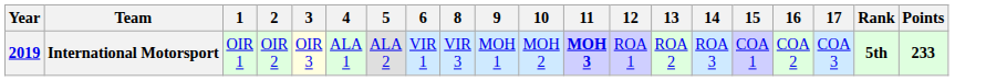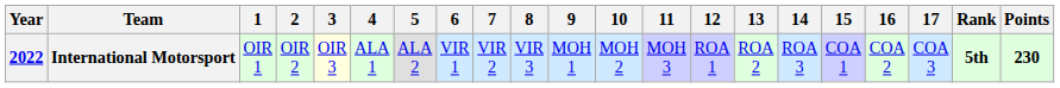+ column: 7 | VIR 2
International Motorsport | Year: 2019 -> 2022
International Motorsport | 11: bold -> normal
International Motorsport | Points: 233 -> 230
